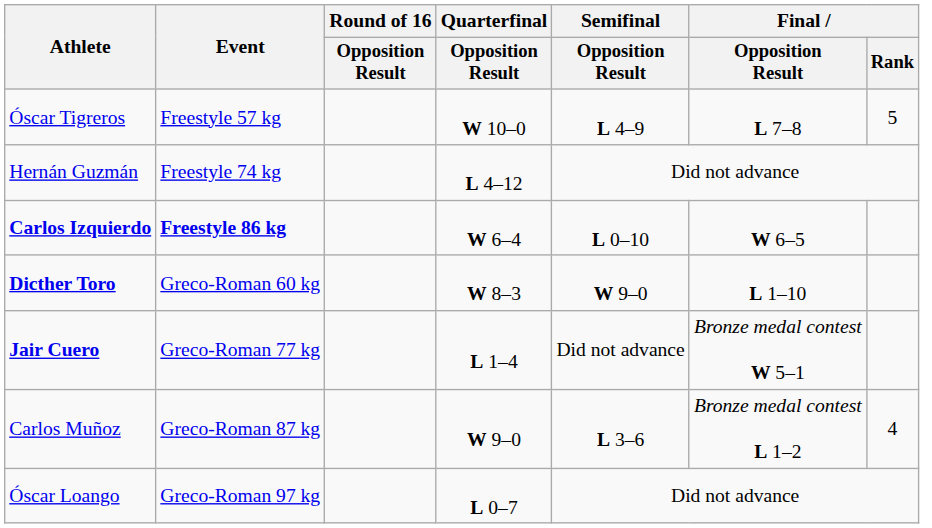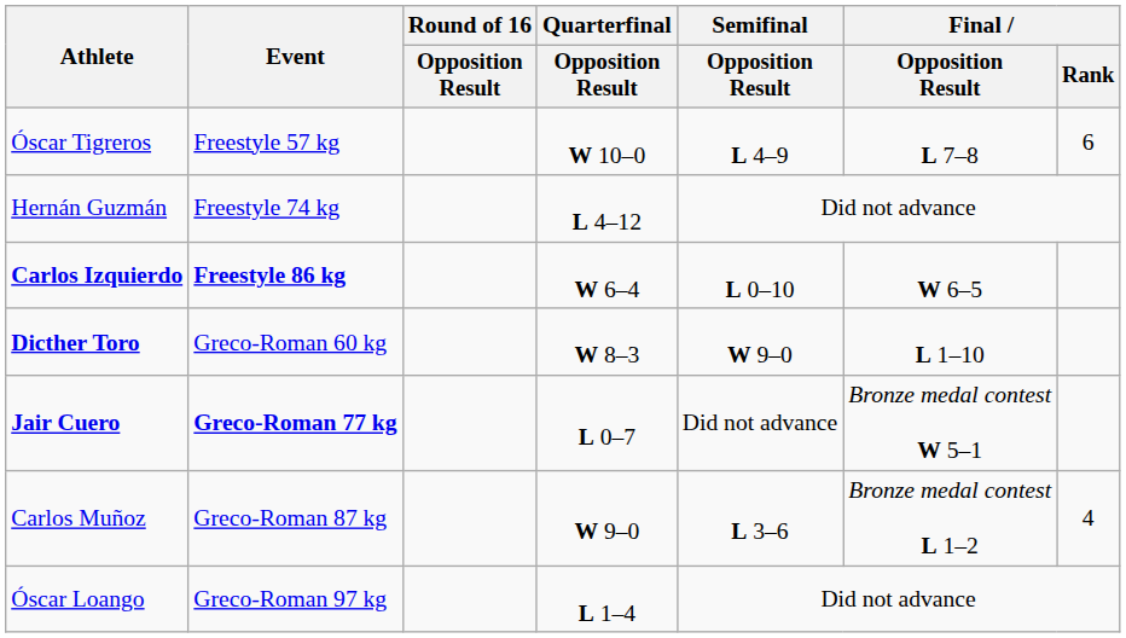Óscar Tigreros | Final / Rank: 5 -> 6
Jair Cuero | Event: normal -> bold
Jair Cuero | Quarterfinal / Opposition Result: L 1–4 -> L 0–7
Óscar Loango | Quarterfinal / Opposition Result: L 0–7 -> L 1–4
